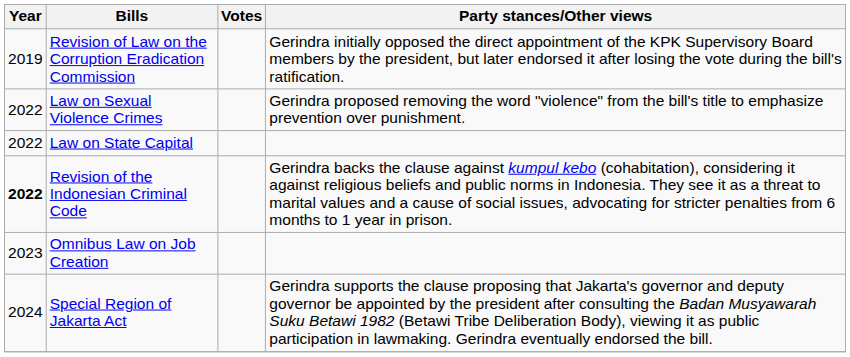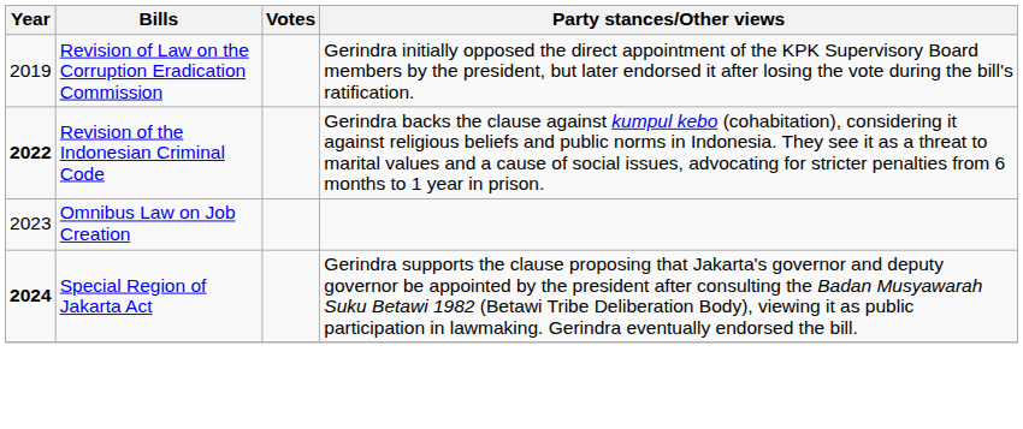- row: 2022 | Law on Sexual Violence Crimes | Gerindra proposed removing the word "violence" from the bill's title to emphasize prevention over punishment.
- row: 2022 | Law on State Capital
Special Region of Jakarta Act | Year: normal -> bold
